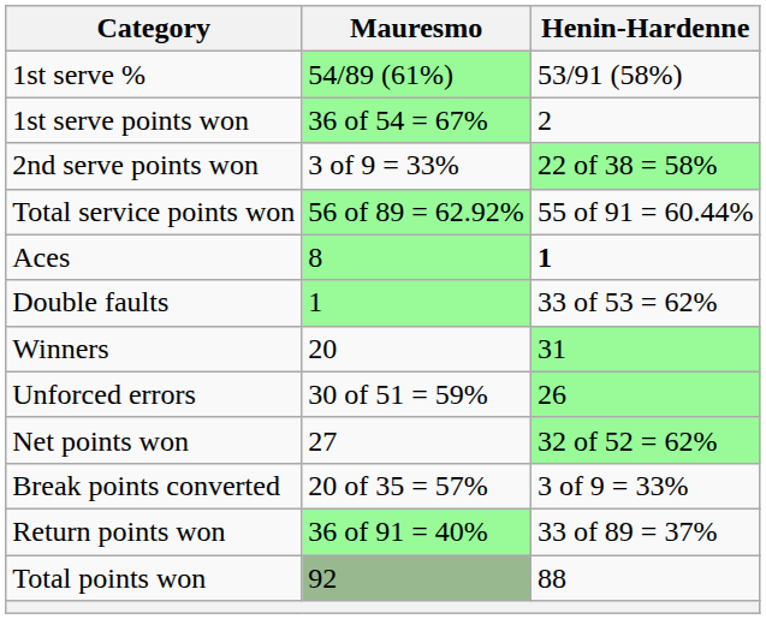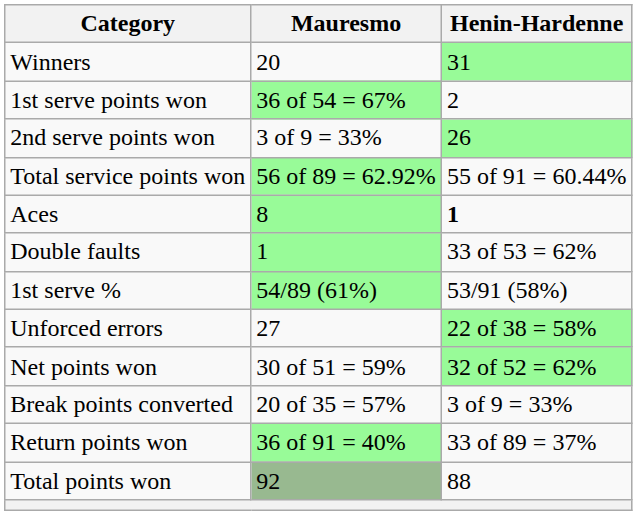rows swapped: 1st serve % <-> Winners
2nd serve points won | Henin-Hardenne: 22 of 38 = 58% -> 26
Unforced errors | Mauresmo: 30 of 51 = 59% -> 27
Unforced errors | Henin-Hardenne: 26 -> 22 of 38 = 58%
Net points won | Mauresmo: 27 -> 30 of 51 = 59%
